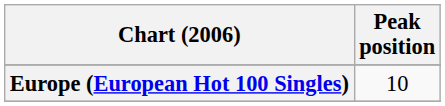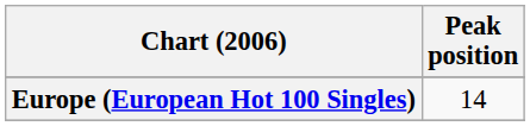Europe (European Hot 100 Singles) | Peak position: 10 -> 14
